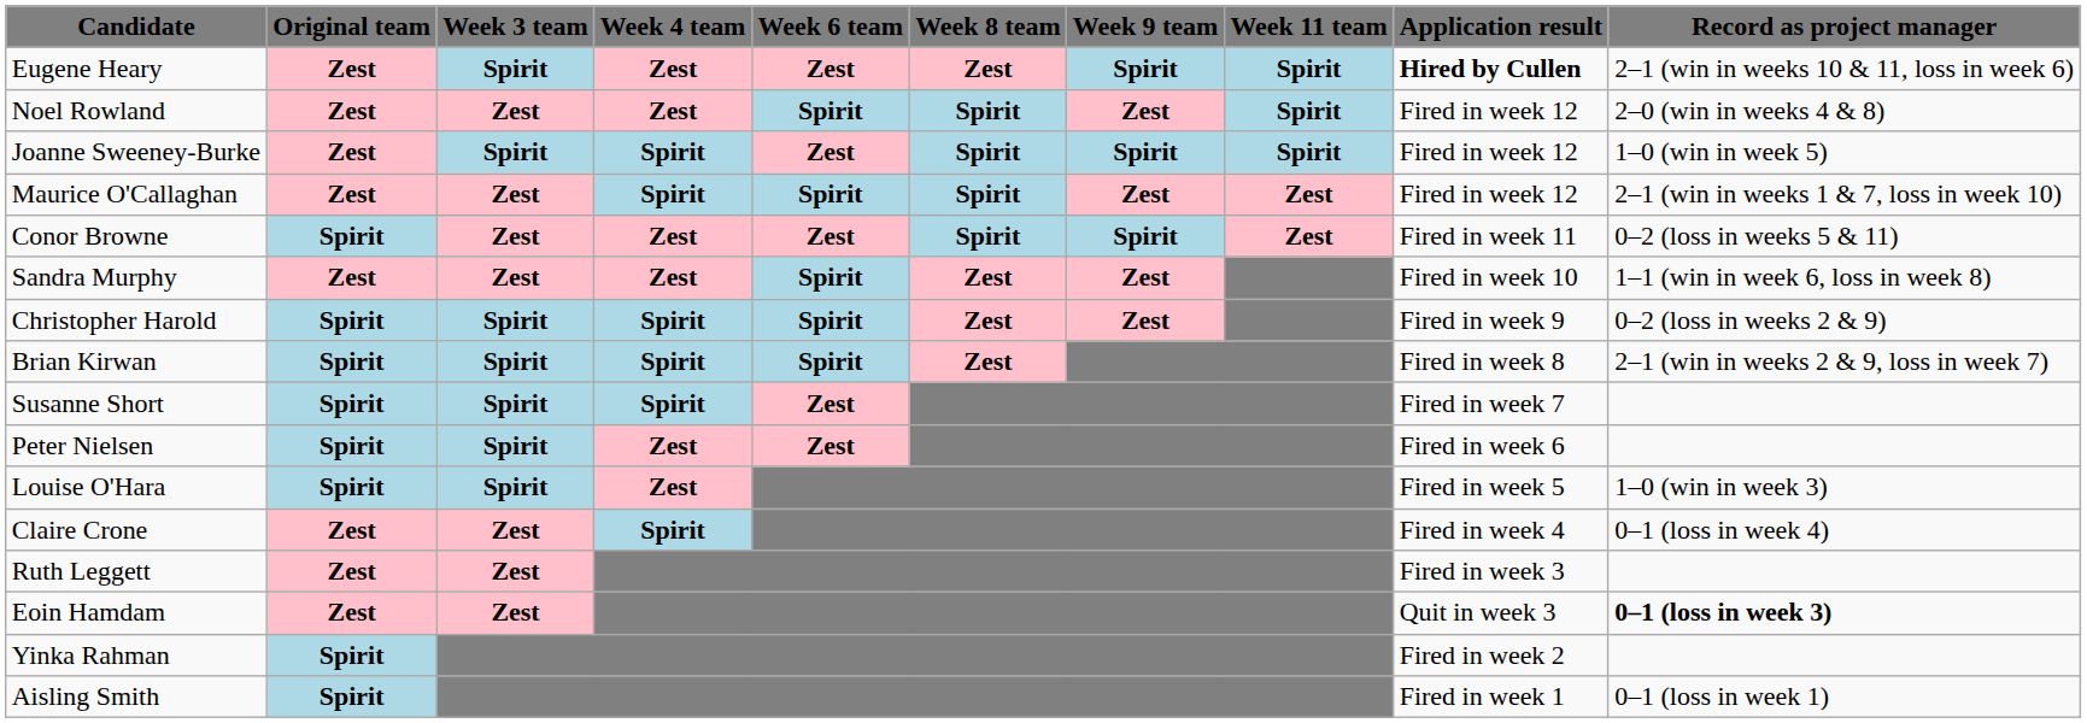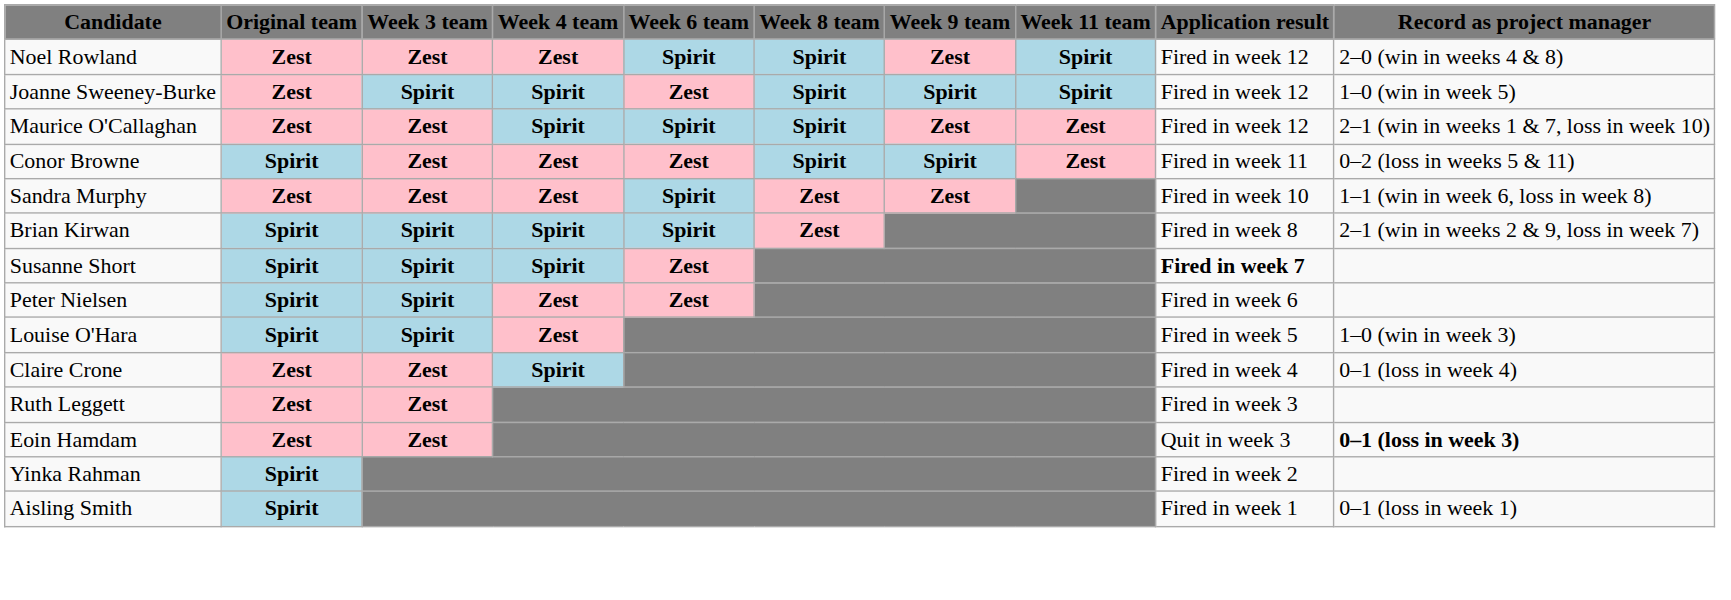- row: Eugene Heary | Zest | Spirit | Zest | Zest | Zest | Spirit | Spirit | Hired by Cullen | 2–1 (win in weeks 10 & 11, loss in week 6)
- row: Christopher Harold | Spirit | Spirit | Spirit | Spirit | Zest | Zest | Fired in week 9 | 0–2 (loss in weeks 2 & 9)
Susanne Short | Application result: normal -> bold
